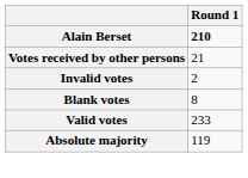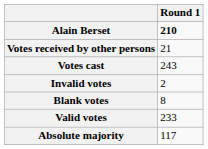+ row: Votes cast | 243
Absolute majority | Round 1: 119 -> 117
